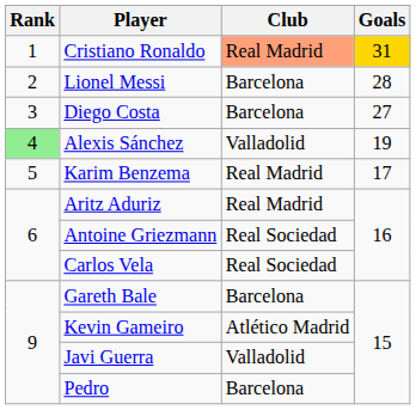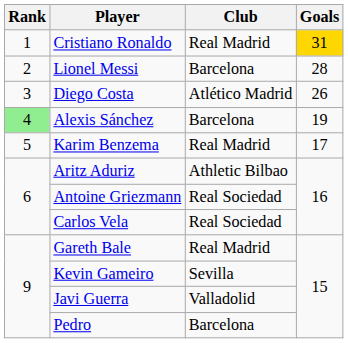Cristiano Ronaldo | Club: lightsalmon background -> no background
Diego Costa | Club: Barcelona -> Atlético Madrid
Diego Costa | Goals: 27 -> 26
Alexis Sánchez | Club: Valladolid -> Barcelona
Aritz Aduriz | Club: Real Madrid -> Athletic Bilbao
Gareth Bale | Club: Barcelona -> Real Madrid
Kevin Gameiro | Club: Atlético Madrid -> Sevilla
